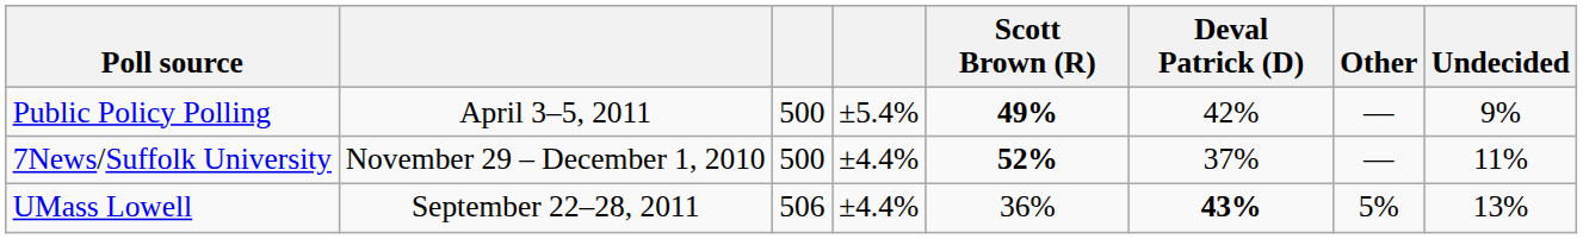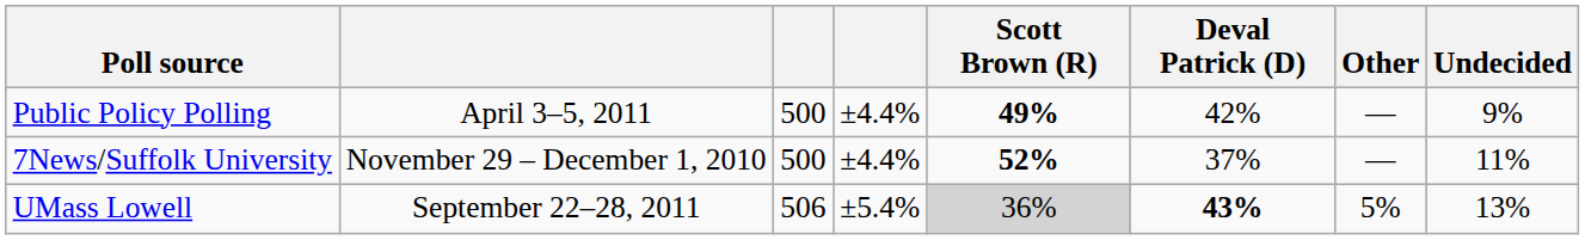Public Policy Polling | column 4: ±5.4% -> ±4.4%
UMass Lowell | column 4: ±4.4% -> ±5.4%
UMass Lowell | Scott Brown (R): no background -> lightgrey background
